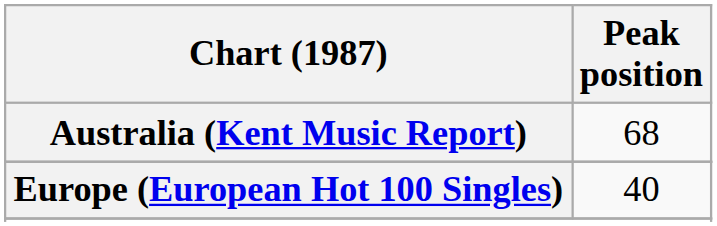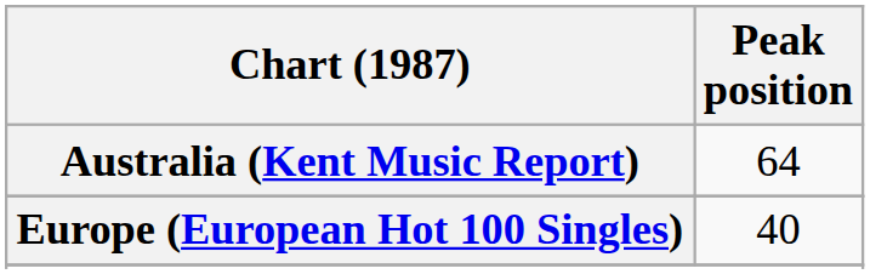Australia (Kent Music Report) | Peak position: 68 -> 64
